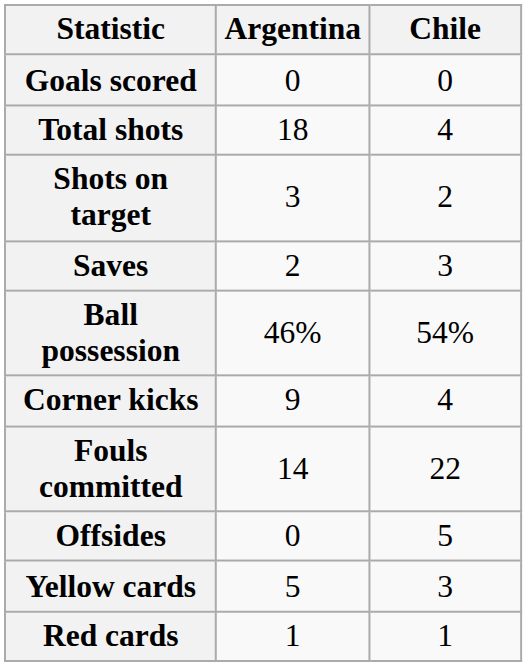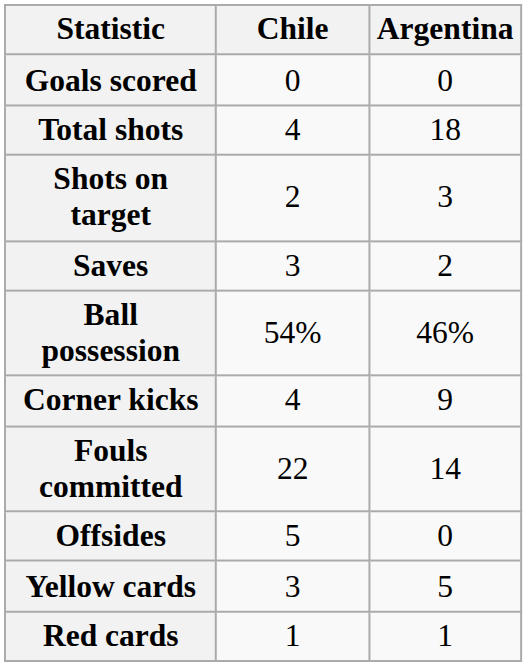columns swapped: Argentina <-> Chile
